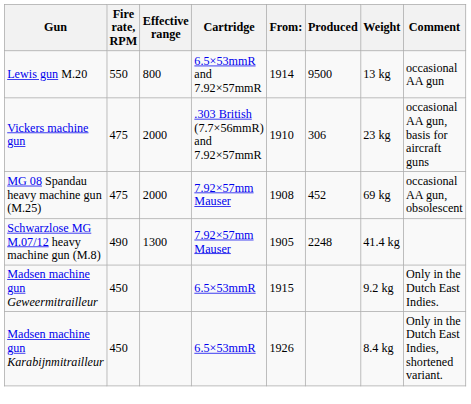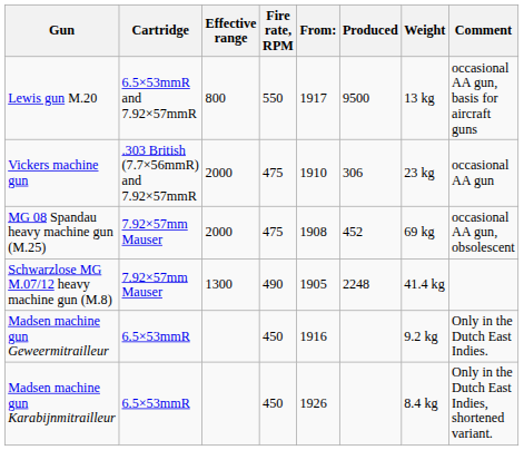columns swapped: Fire rate, RPM <-> Cartridge
Lewis gun M.20 | From:: 1914 -> 1917
Lewis gun M.20 | Comment: occasional AA gun -> occasional AA gun, basis for aircraft guns
Vickers machine gun | Comment: occasional AA gun, basis for aircraft guns -> occasional AA gun
Madsen machine gun Geweermitrailleur | From:: 1915 -> 1916
